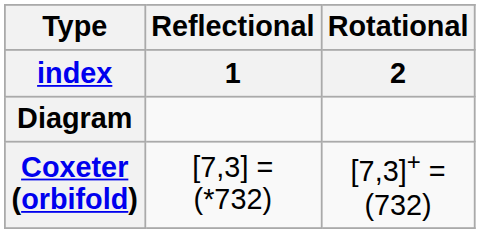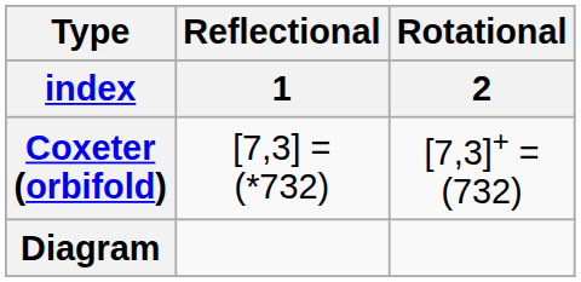rows swapped: Diagram <-> Coxeter (orbifold)
